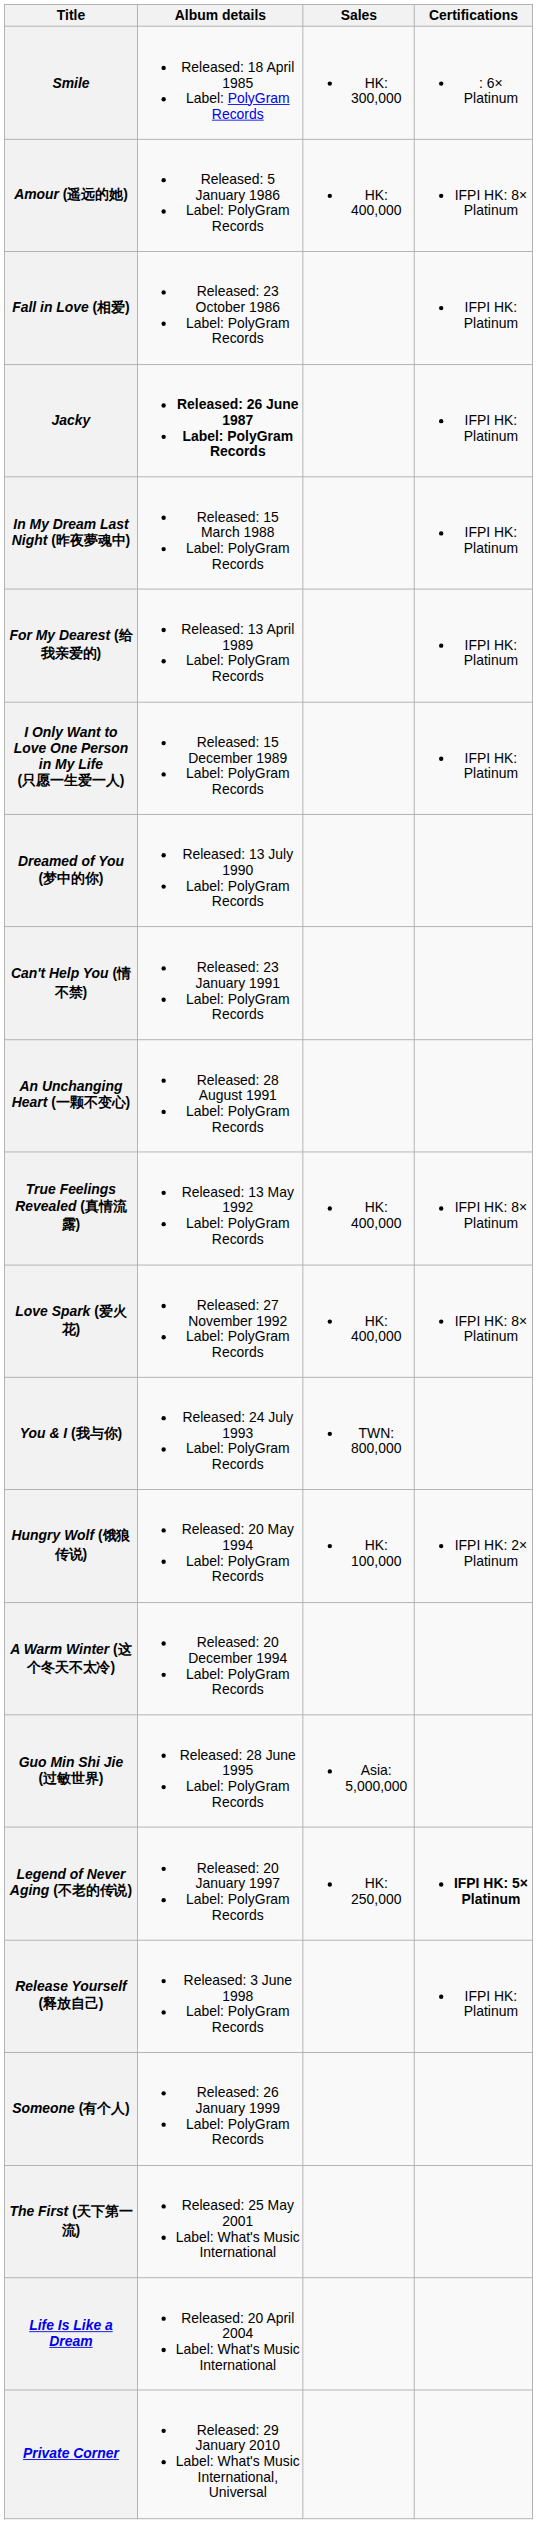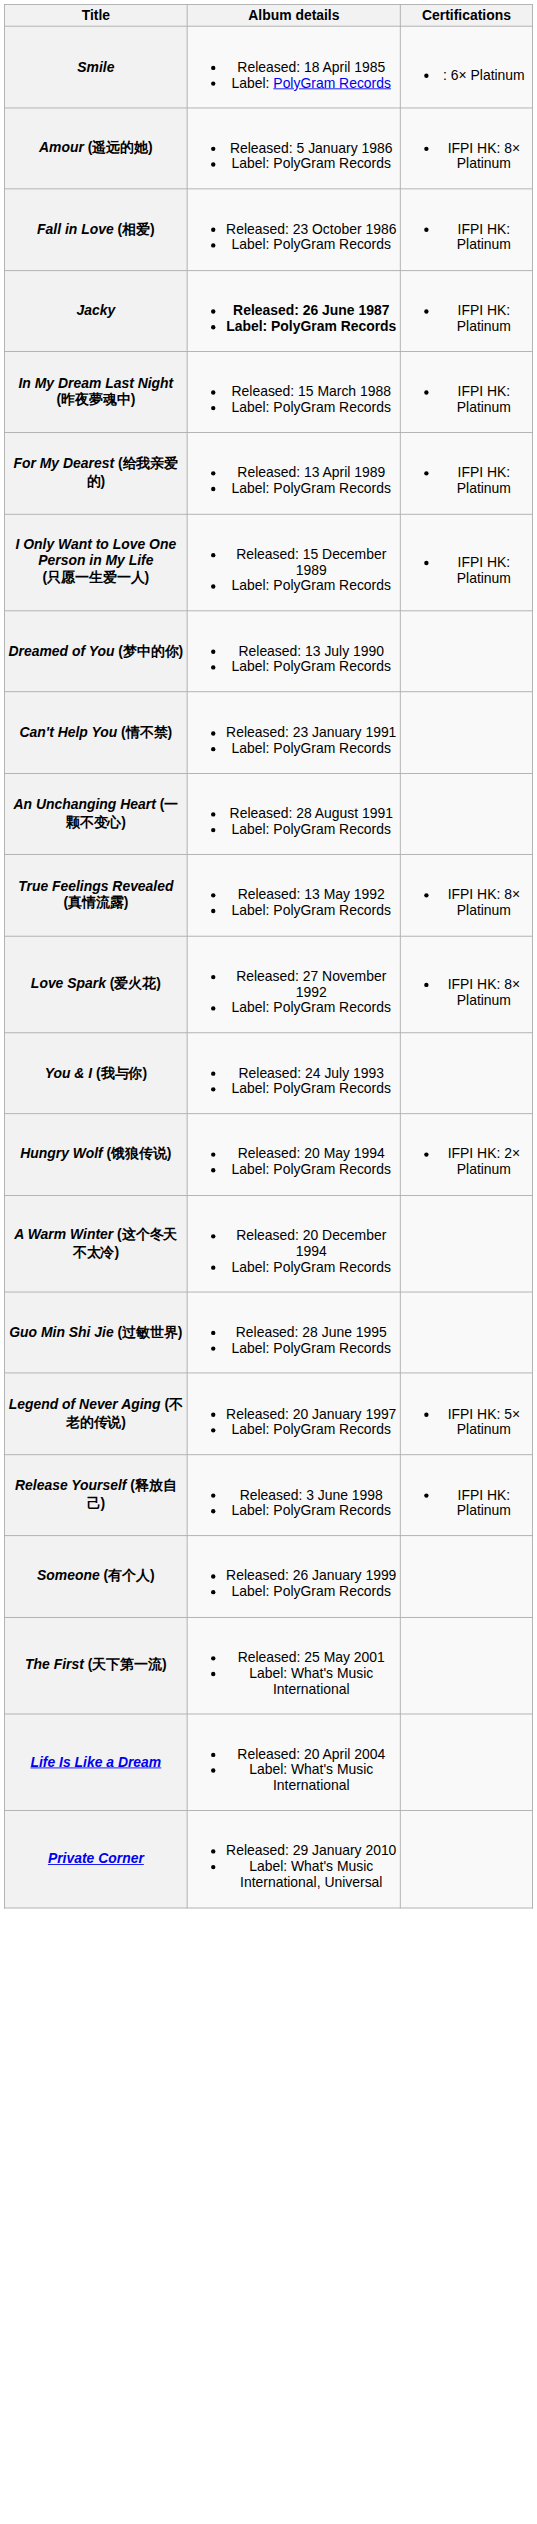- column: Sales | HK: 300,000 | HK: 400,000 | HK: 400,000 | HK: 400,000 | TWN: 800,000 | HK: 100,000 | Asia: 5,000,000 | HK: 250,000
Legend of Never Aging (不老的传说) | Certifications: bold -> normal
